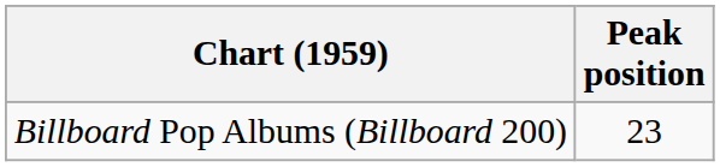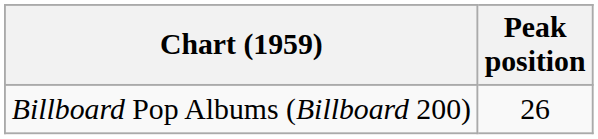Billboard Pop Albums (Billboard 200) | Peak position: 23 -> 26
